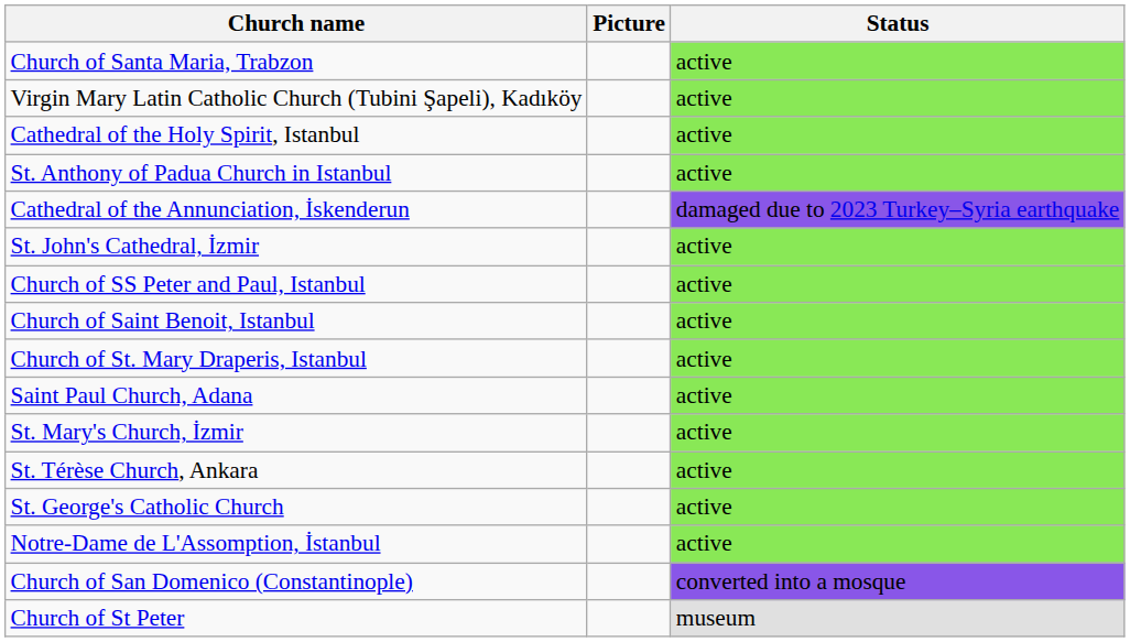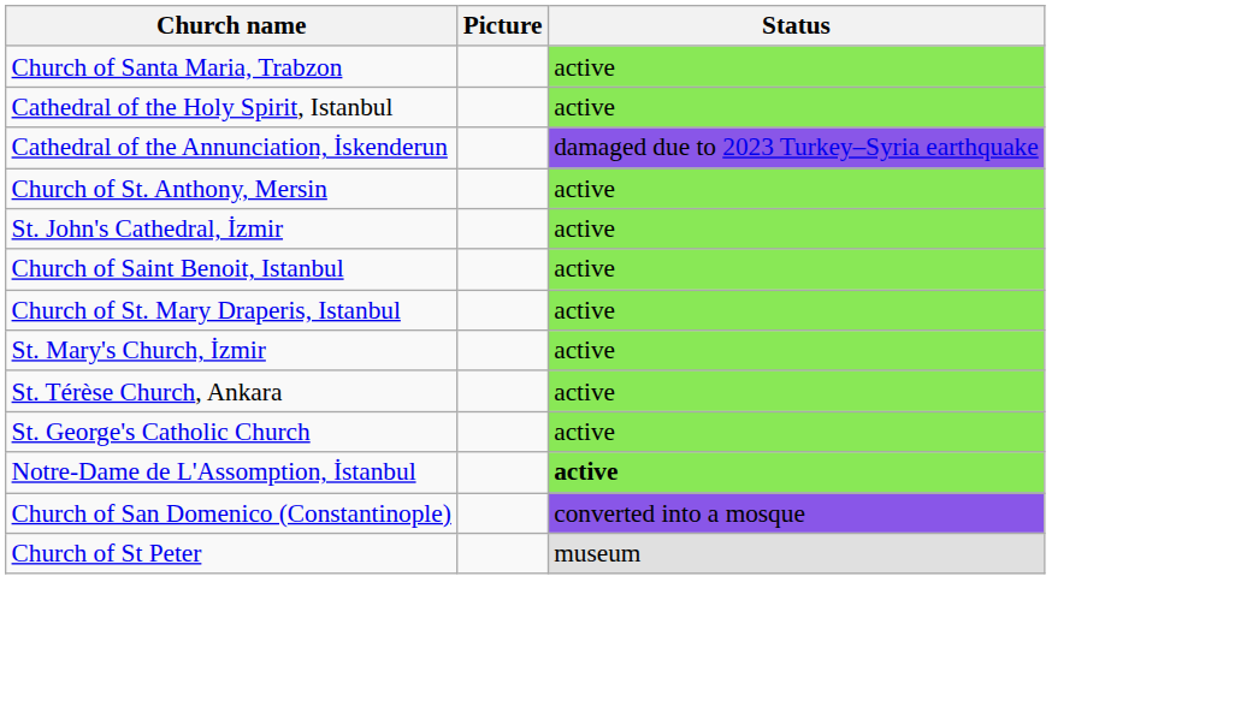- row: Virgin Mary Latin Catholic Church (Tubini Şapeli), Kadıköy | active
- row: St. Anthony of Padua Church in Istanbul | active
+ row: Church of St. Anthony, Mersin | active
- row: Church of SS Peter and Paul, Istanbul | active
- row: Saint Paul Church, Adana | active
Notre-Dame de L'Assomption, İstanbul | Status: normal -> bold
